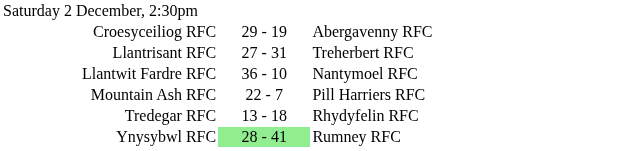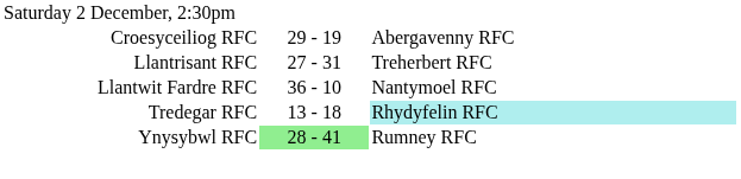- row: Mountain Ash RFC | 22 - 7 | Pill Harriers RFC
Tredegar RFC | column 3: no background -> paleturquoise background
